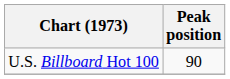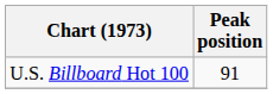U.S. Billboard Hot 100 | Peak position: 90 -> 91
